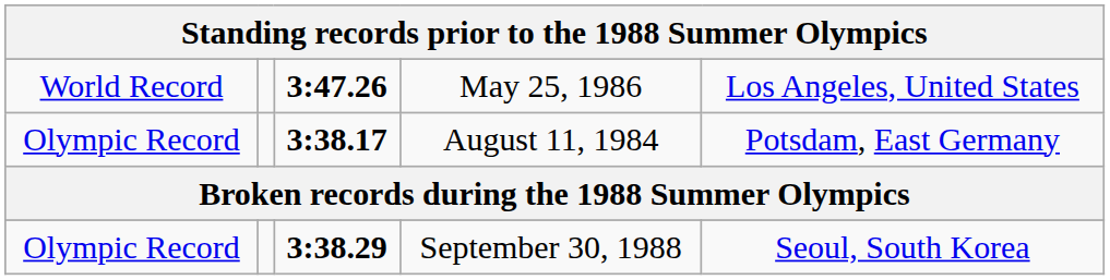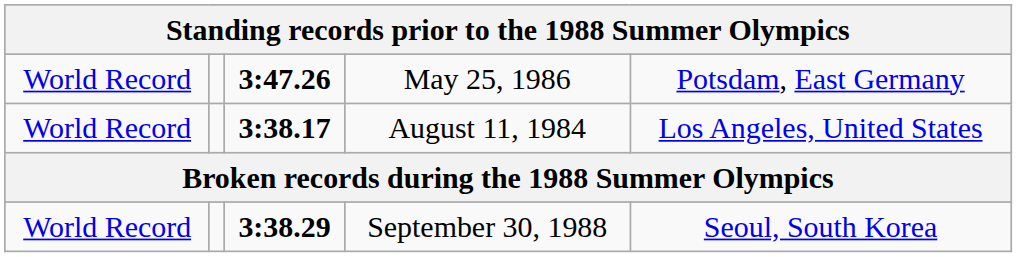May 25, 1986 | column 5: Los Angeles, United States -> Potsdam, East Germany
August 11, 1984 | column 1: Olympic Record -> World Record
August 11, 1984 | column 5: Potsdam, East Germany -> Los Angeles, United States
September 30, 1988 | column 1: Olympic Record -> World Record
